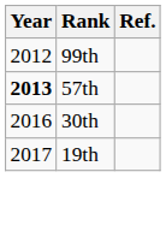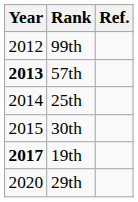+ row: 2014 | 25th
30th | Year: 2016 -> 2015
19th | Year: normal -> bold
+ row: 2020 | 29th
